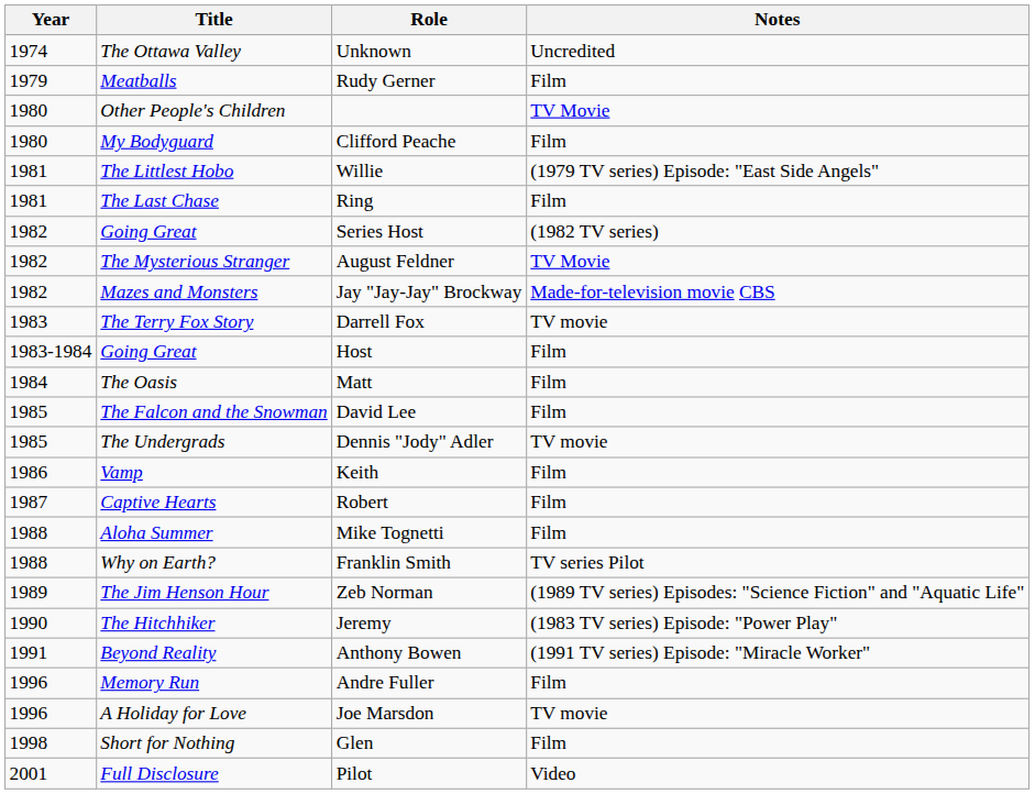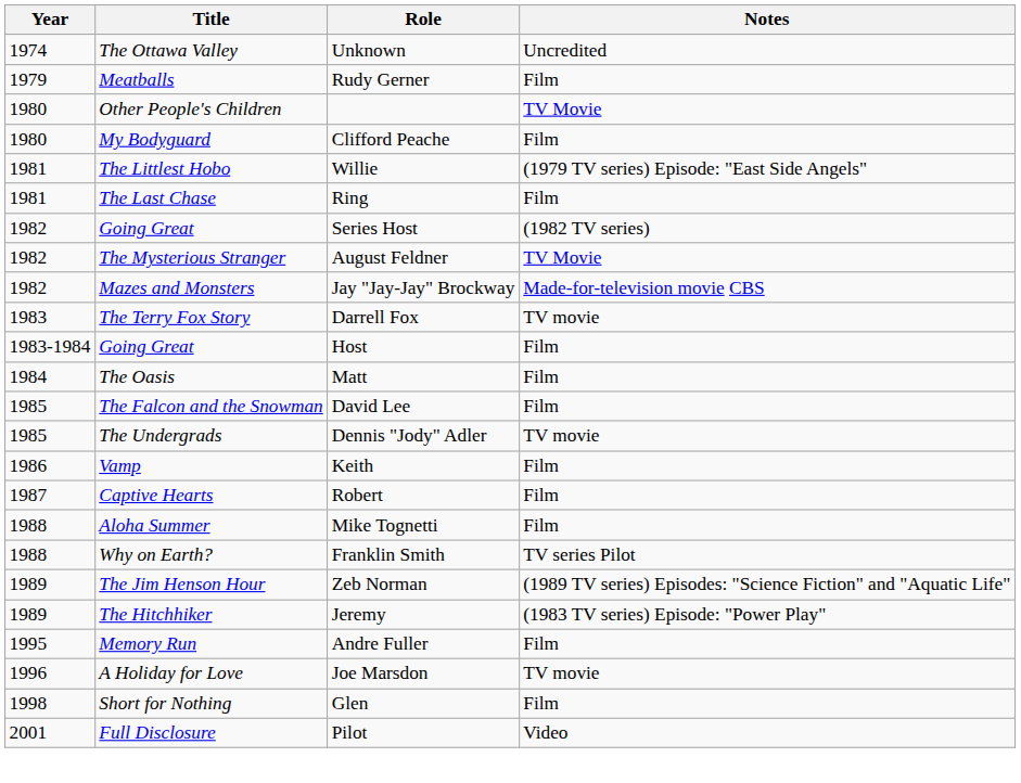Jeremy | Year: 1990 -> 1989
- row: 1991 | Beyond Reality | Anthony Bowen | (1991 TV series) Episode: "Miracle Worker"
Andre Fuller | Year: 1996 -> 1995
